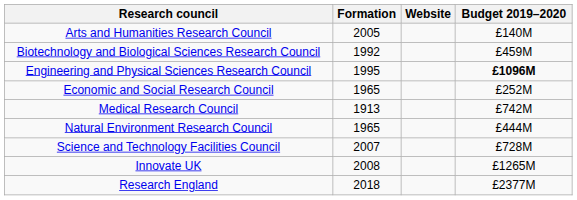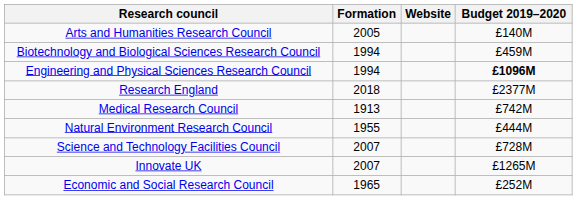Biotechnology and Biological Sciences Research Council | Formation: 1992 -> 1994
Engineering and Physical Sciences Research Council | Formation: 1995 -> 1994
rows swapped: Economic and Social Research Council <-> Research England
Natural Environment Research Council | Formation: 1965 -> 1955
Innovate UK | Formation: 2008 -> 2007
